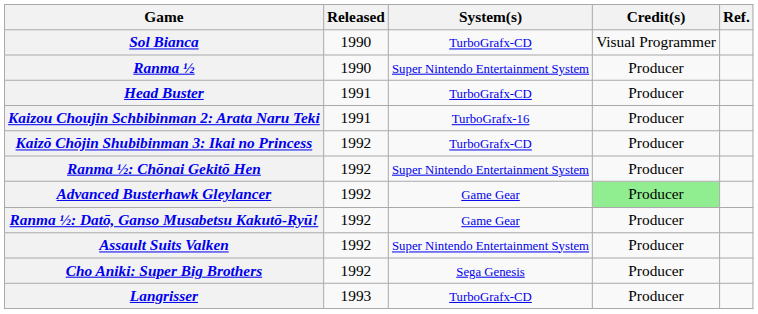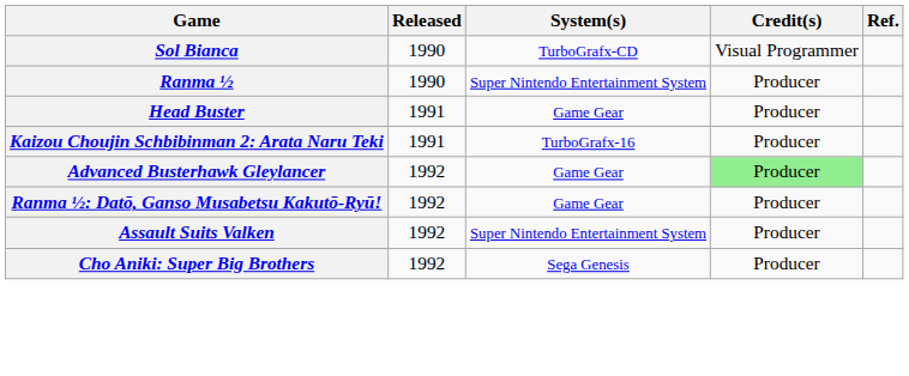Head Buster | System(s): TurboGrafx-CD -> Game Gear
- row: Kaizō Chōjin Shubibinman 3: Ikai no Princess | 1992 | TurboGrafx-CD | Producer
- row: Ranma ½: Chōnai Gekitō Hen | 1992 | Super Nintendo Entertainment System | Producer
- row: Langrisser | 1993 | TurboGrafx-CD | Producer
